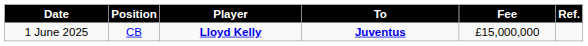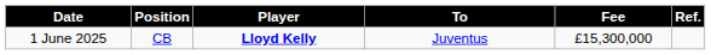1 June 2025 | To: bold -> normal
1 June 2025 | Fee: £15,000,000 -> £15,300,000
